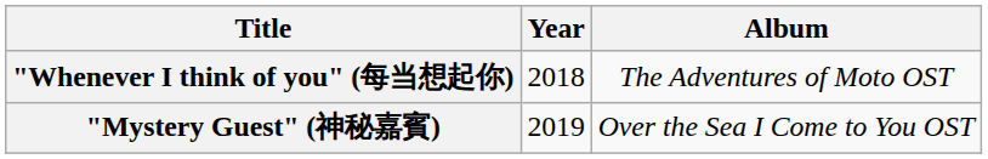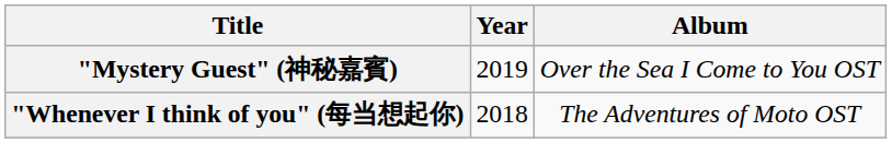rows swapped: "Whenever I think of you" (每当想起你) <-> "Mystery Guest" (神秘嘉賓)
